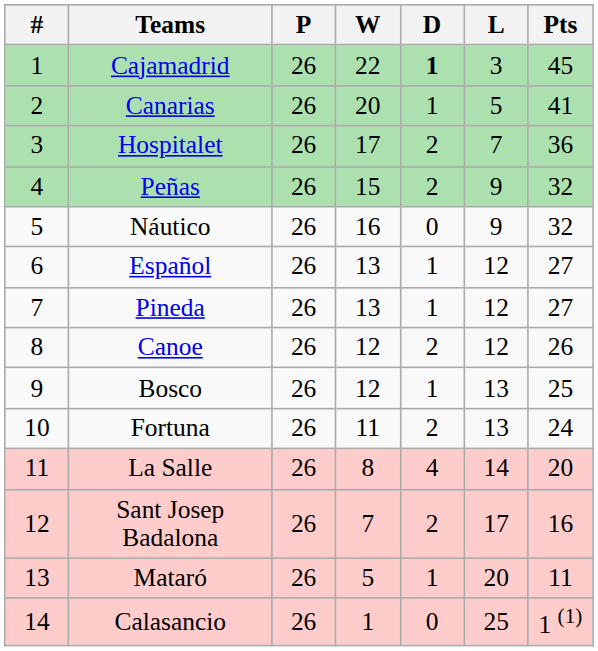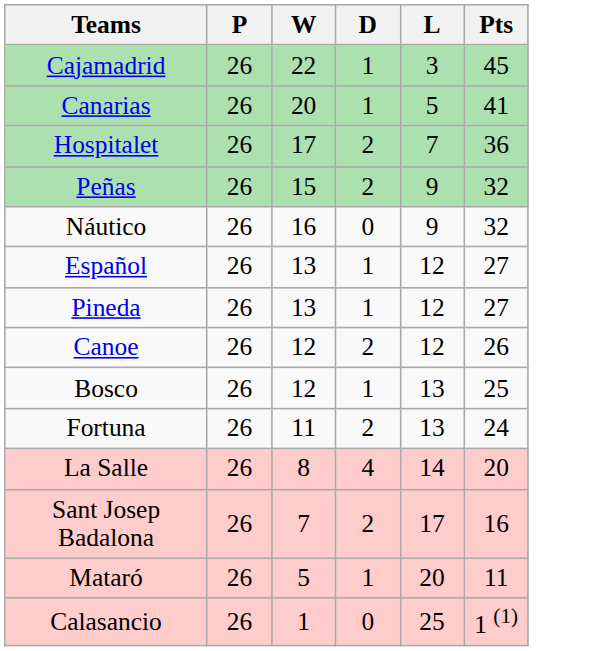- column: # | 1 | 2 | 3 | 4 | 5 | 6 | 7 | 8 | 9 | 10 | 11 | 12 | 13 | 14
Cajamadrid | D: bold -> normal
